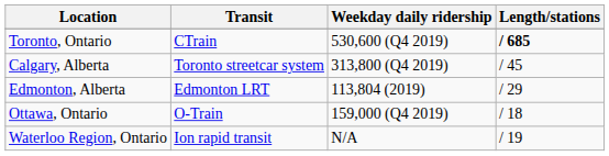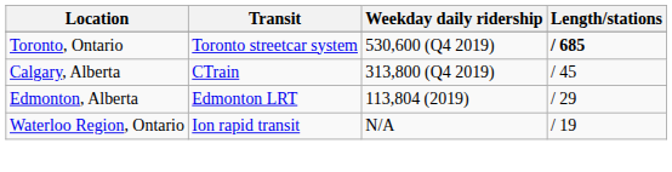Toronto, Ontario | Transit: CTrain -> Toronto streetcar system
Calgary, Alberta | Transit: Toronto streetcar system -> CTrain
- row: Ottawa, Ontario | O-Train | 159,000 (Q4 2019) | / 18
